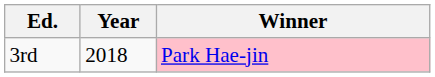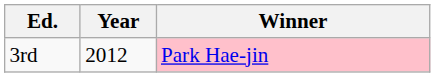3rd | Year: 2018 -> 2012
